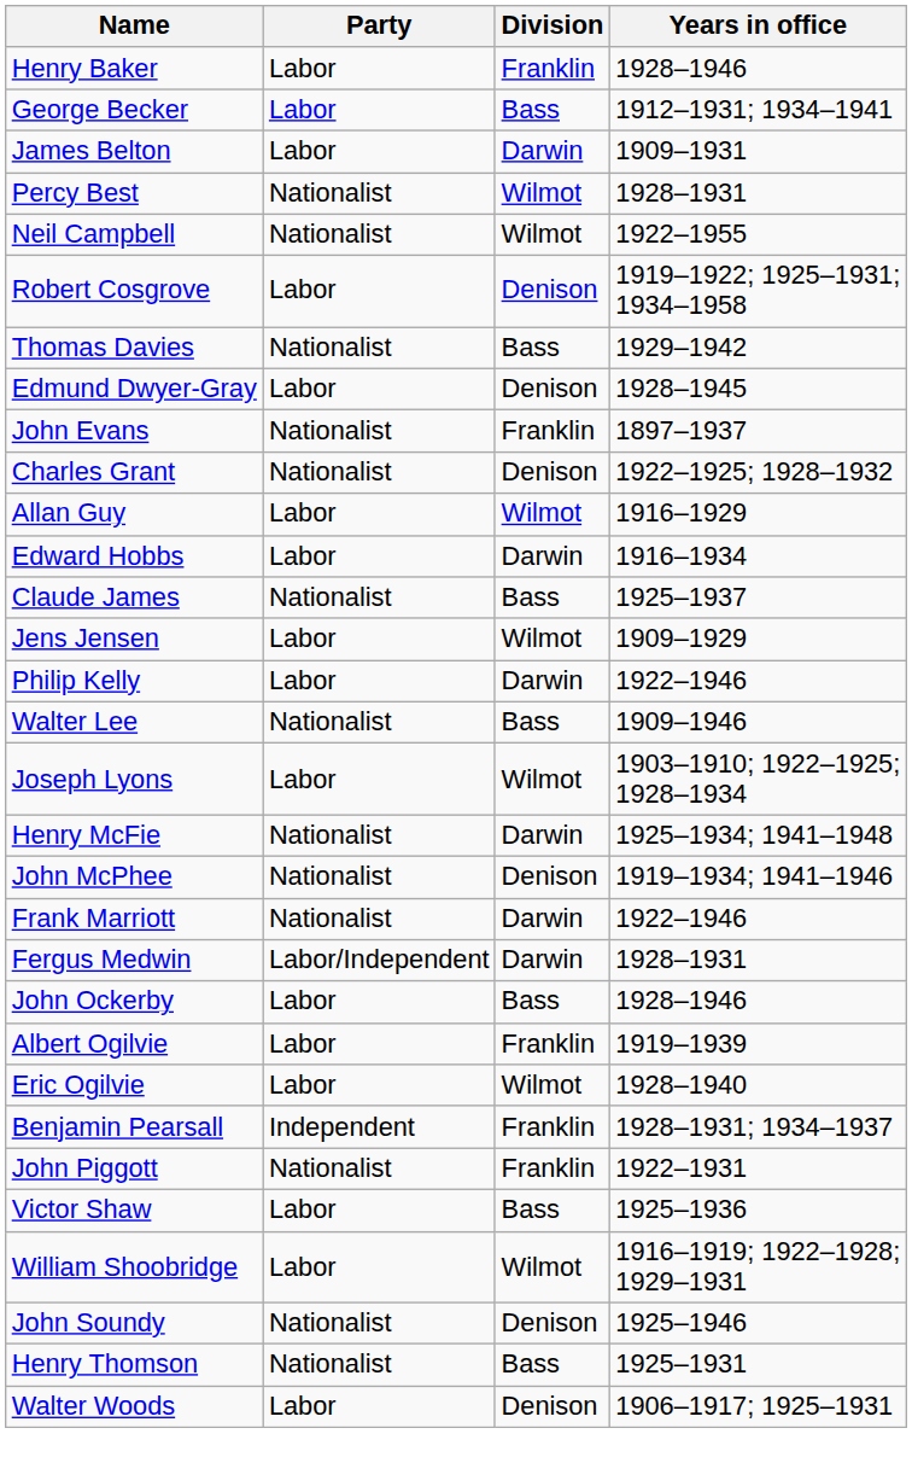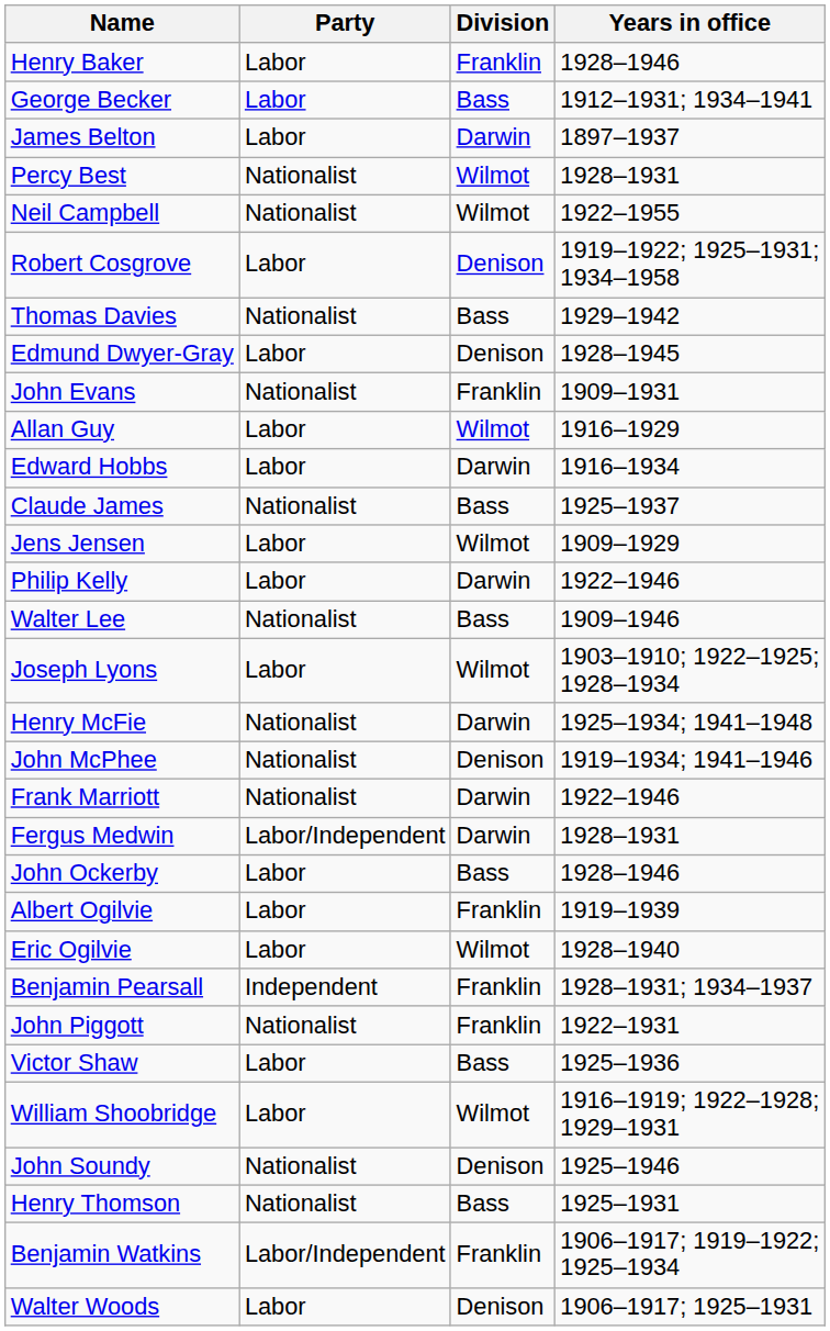James Belton | Years in office: 1909–1931 -> 1897–1937
John Evans | Years in office: 1897–1937 -> 1909–1931
- row: Charles Grant | Nationalist | Denison | 1922–1925; 1928–1932
+ row: Benjamin Watkins | Labor/Independent | Franklin | 1906–1917; 1919–1922; 1925–1934
